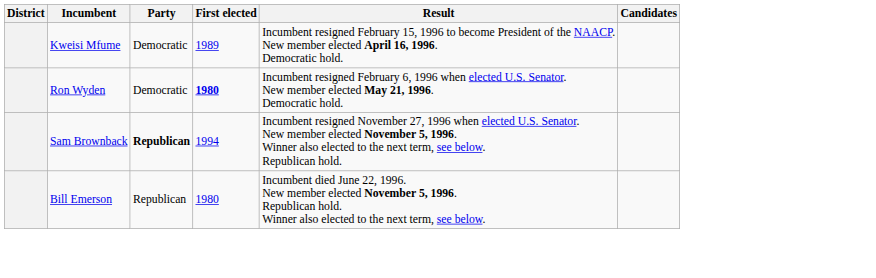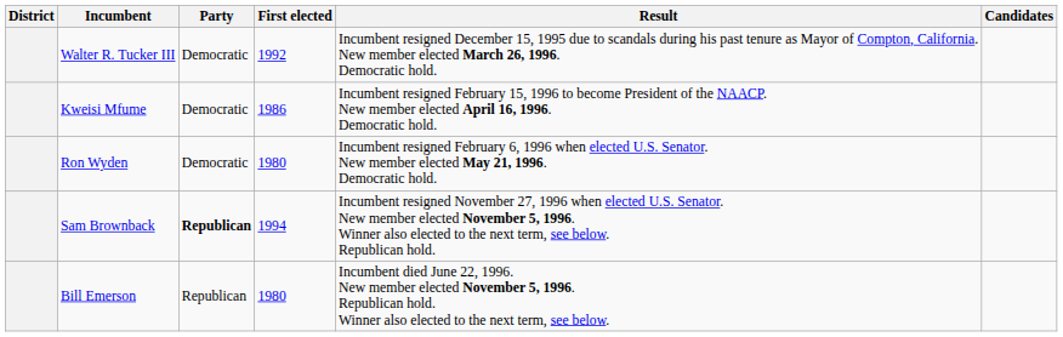+ row: Walter R. Tucker III | Democratic | 1992 | Incumbent resigned December 15, 1995 due to scandals during his past tenure as Mayor of Compton, California. New member elected March 26, 1996. Democratic hold.
Kweisi Mfume | First elected: 1989 -> 1986
Ron Wyden | First elected: bold -> normal
